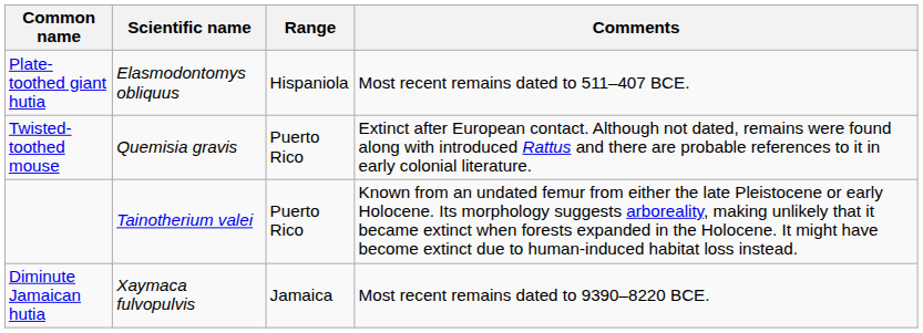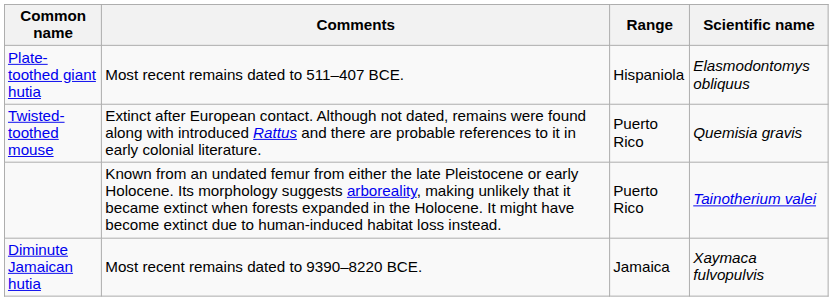columns swapped: Scientific name <-> Comments
